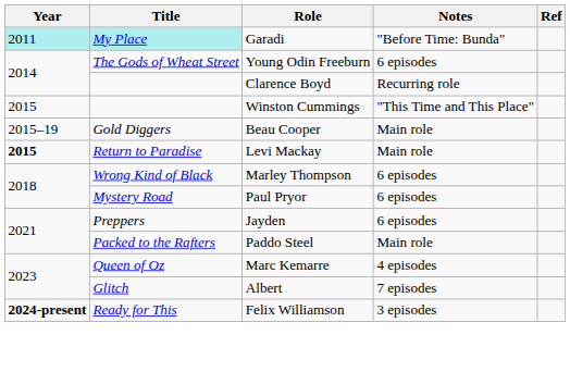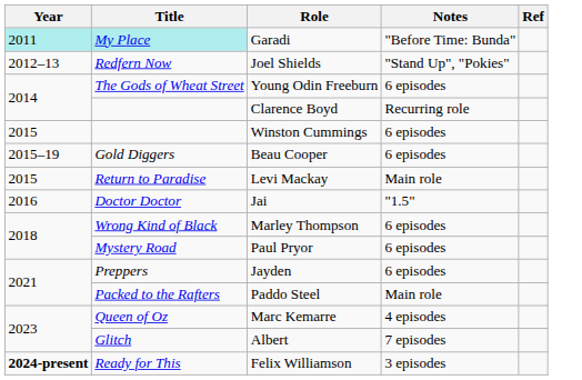+ row: 2012–13 | Redfern Now | Joel Shields | "Stand Up", "Pokies"
Winston Cummings | Notes: "This Time and This Place" -> 6 episodes
Beau Cooper | Notes: Main role -> 6 episodes
Levi Mackay | Year: bold -> normal
+ row: 2016 | Doctor Doctor | Jai | "1.5"
